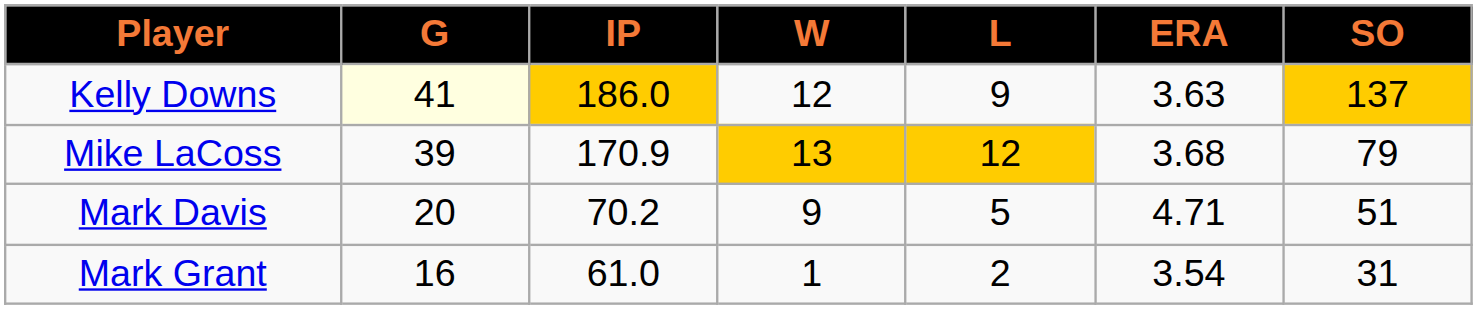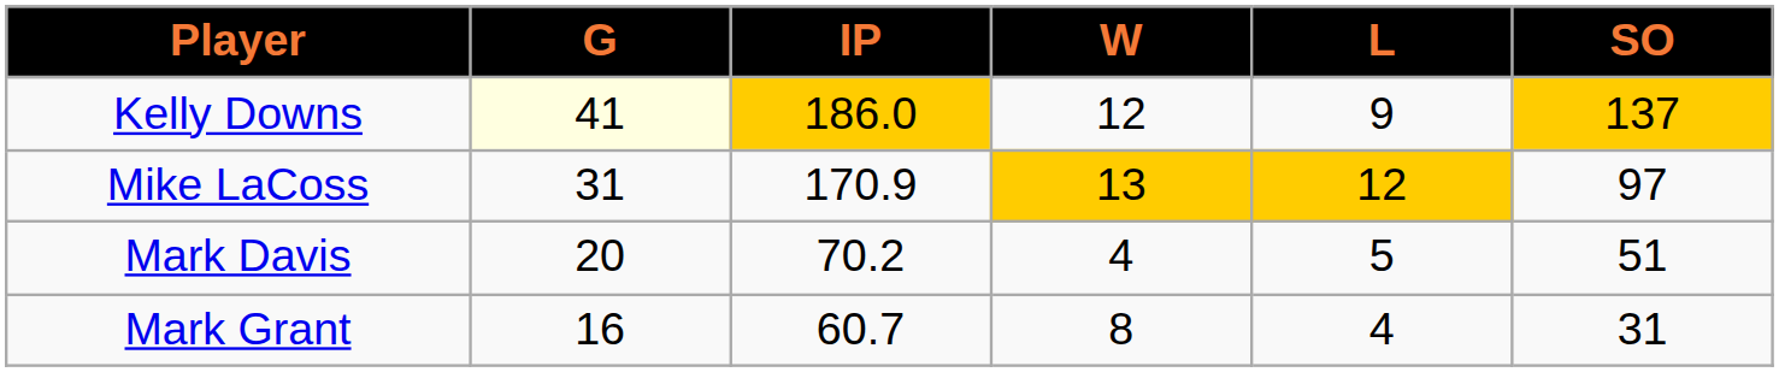- column: ERA | 3.63 | 3.68 | 4.71 | 3.54
Mike LaCoss | G: 39 -> 31
Mike LaCoss | SO: 79 -> 97
Mark Davis | W: 9 -> 4
Mark Grant | IP: 61.0 -> 60.7
Mark Grant | W: 1 -> 8
Mark Grant | L: 2 -> 4
